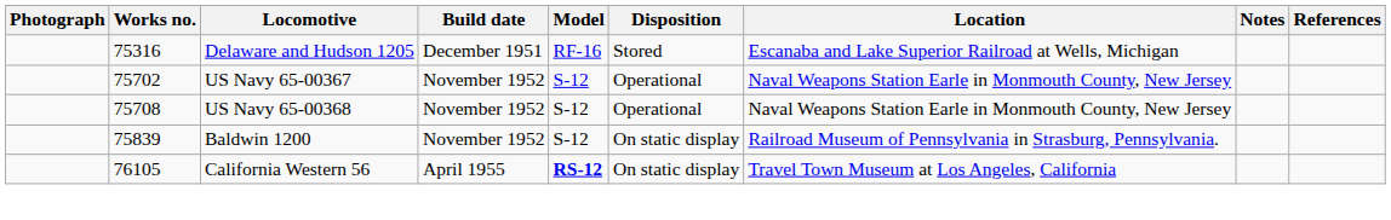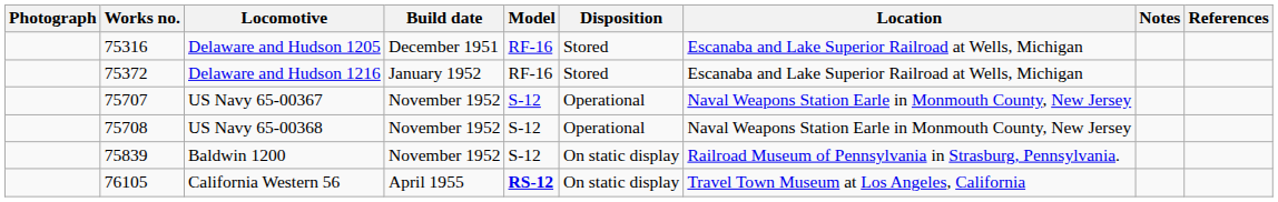+ row: 75372 | Delaware and Hudson 1216 | January 1952 | RF-16 | Stored | Escanaba and Lake Superior Railroad at Wells, Michigan
US Navy 65-00367 | Works no.: 75702 -> 75707
